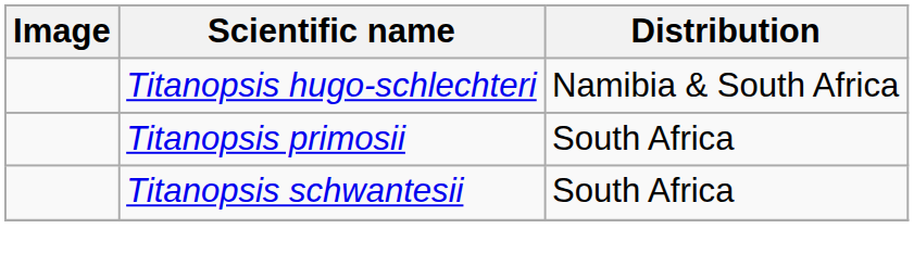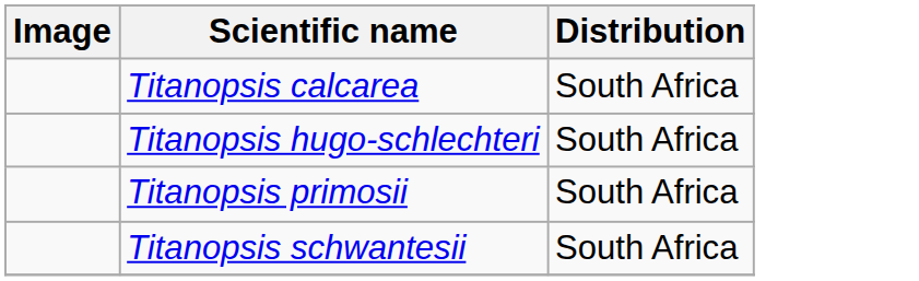+ row: Titanopsis calcarea | South Africa
Titanopsis hugo-schlechteri | Distribution: Namibia & South Africa -> South Africa
